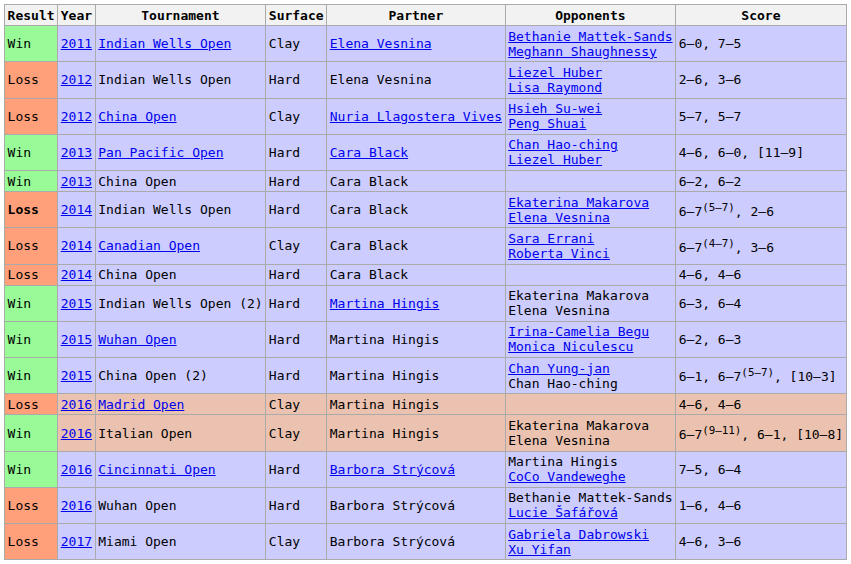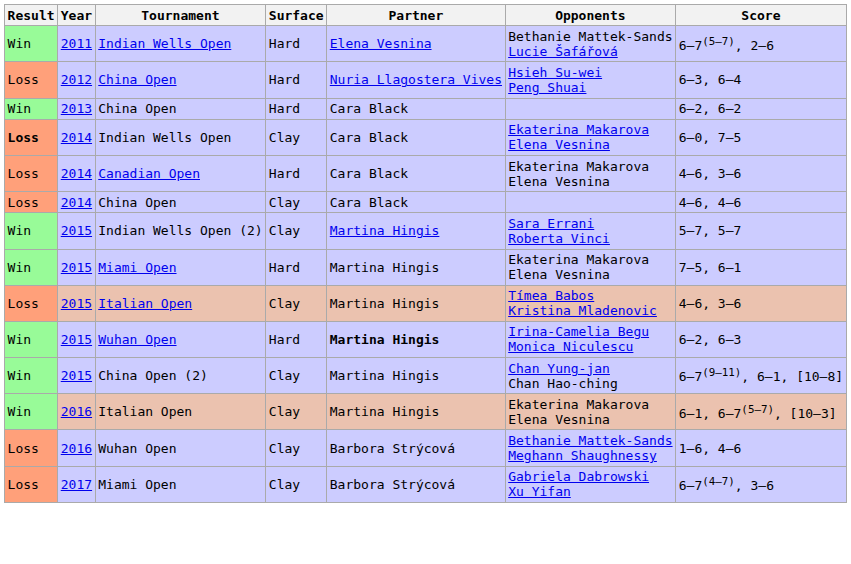2011 / Indian Wells Open | Surface: Clay -> Hard
2011 / Indian Wells Open | Opponents: Bethanie Mattek-Sands Meghann Shaughnessy -> Bethanie Mattek-Sands Lucie Šafářová
2011 / Indian Wells Open | Score: 6–0, 7–5 -> 6–7(5–7), 2–6
- row: Loss | 2012 | Indian Wells Open | Hard | Elena Vesnina | Liezel Huber Lisa Raymond | 2–6, 3–6
2012 / China Open | Surface: Clay -> Hard
2012 / China Open | Score: 5–7, 5–7 -> 6–3, 6–4
- row: Win | 2013 | Pan Pacific Open | Hard | Cara Black | Chan Hao-ching Liezel Huber | 4–6, 6–0, [11–9]
2014 / Indian Wells Open | Surface: Hard -> Clay
2014 / Indian Wells Open | Score: 6–7(5–7), 2–6 -> 6–0, 7–5
Canadian Open | Surface: Clay -> Hard
Canadian Open | Opponents: Sara Errani Roberta Vinci -> Ekaterina Makarova Elena Vesnina
Canadian Open | Score: 6–7(4–7), 3–6 -> 4–6, 3–6
2014 / China Open | Surface: Hard -> Clay
Indian Wells Open (2) | Surface: Hard -> Clay
Indian Wells Open (2) | Opponents: Ekaterina Makarova Elena Vesnina -> Sara Errani Roberta Vinci
Indian Wells Open (2) | Score: 6–3, 6–4 -> 5–7, 5–7
+ row: Win | 2015 | Miami Open | Hard | Martina Hingis | Ekaterina Makarova Elena Vesnina | 7–5, 6–1
+ row: Loss | 2015 | Italian Open | Clay | Martina Hingis | Tímea Babos Kristina Mladenovic | 4–6, 3–6
2015 / Wuhan Open | Partner: normal -> bold
China Open (2) | Surface: Hard -> Clay
China Open (2) | Score: 6–1, 6–7(5–7), [10–3] -> 6–7(9–11), 6–1, [10–8]
- row: Loss | 2016 | Madrid Open | Clay | Martina Hingis | 4–6, 4–6
2016 / Italian Open | Score: 6–7(9–11), 6–1, [10–8] -> 6–1, 6–7(5–7), [10–3]
- row: Win | 2016 | Cincinnati Open | Hard | Barbora Strýcová | Martina Hingis CoCo Vandeweghe | 7–5, 6–4
2016 / Wuhan Open | Surface: Hard -> Clay
2016 / Wuhan Open | Opponents: Bethanie Mattek-Sands Lucie Šafářová -> Bethanie Mattek-Sands Meghann Shaughnessy
2017 / Miami Open | Score: 4–6, 3–6 -> 6–7(4–7), 3–6
